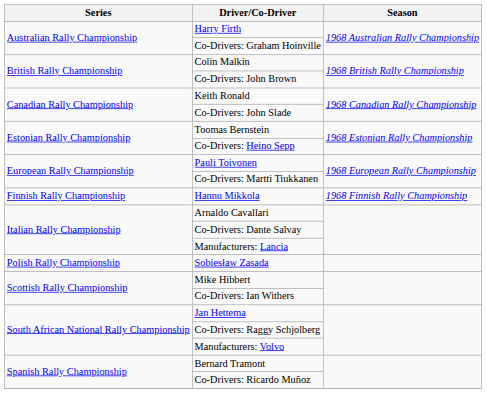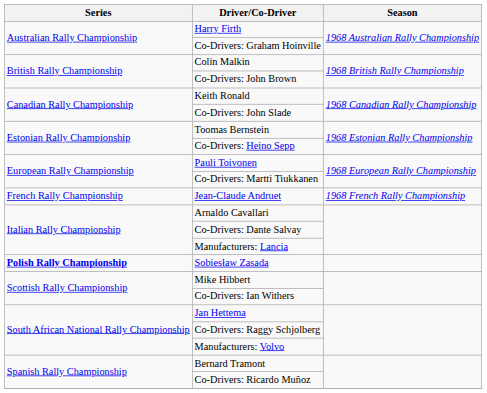- row: Finnish Rally Championship | Hannu Mikkola | 1968 Finnish Rally Championship
+ row: French Rally Championship | Jean-Claude Andruet | 1968 French Rally Championship
Sobiesław Zasada | Series: normal -> bold
